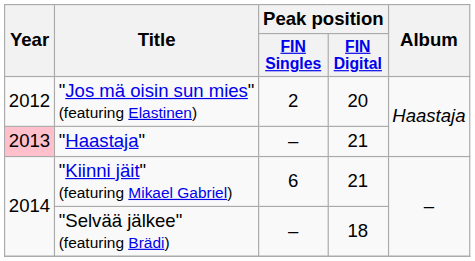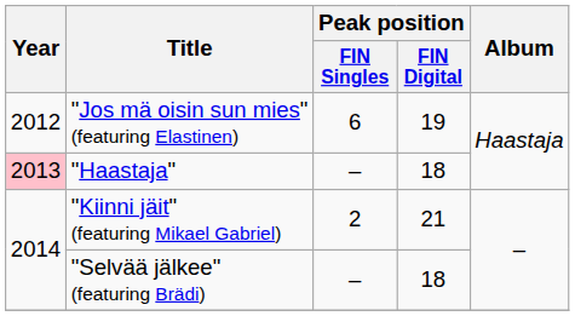"Jos mä oisin sun mies" (featuring Elastinen) | Peak position / FIN Singles: 2 -> 6
"Jos mä oisin sun mies" (featuring Elastinen) | Peak position / FIN Digital: 20 -> 19
"Haastaja" | Peak position / FIN Digital: 21 -> 18
"Kiinni jäit" (featuring Mikael Gabriel) | Peak position / FIN Singles: 6 -> 2
